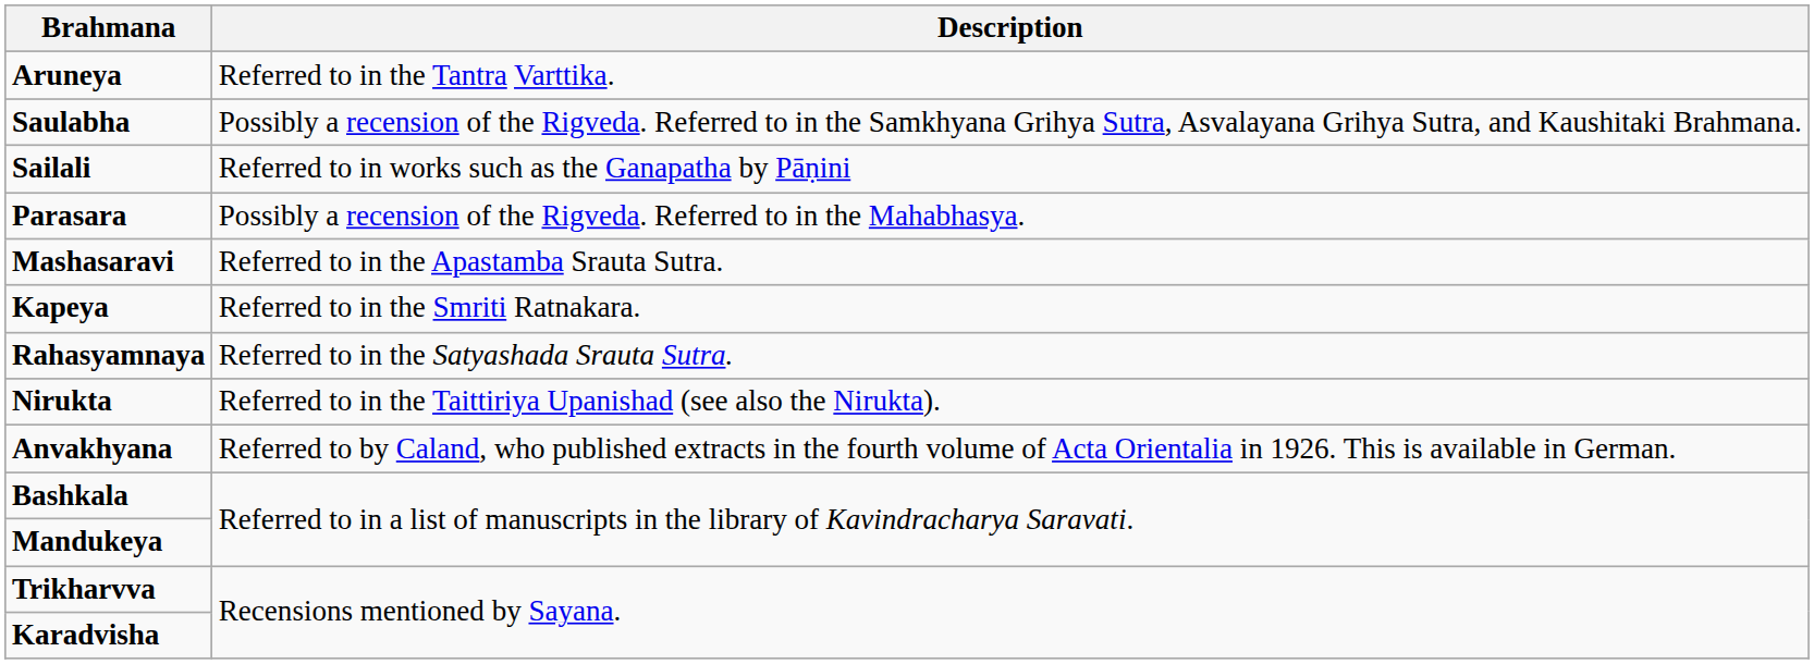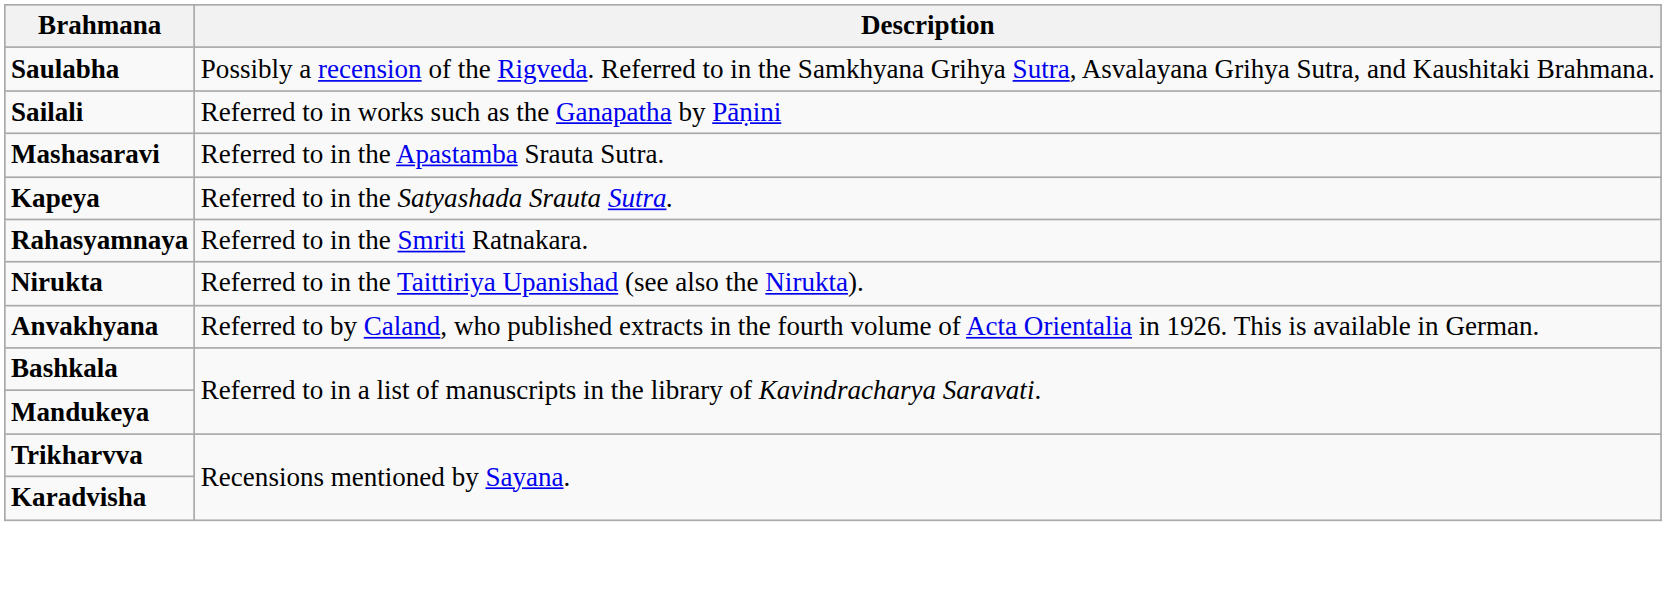- row: Aruneya | Referred to in the Tantra Varttika.
- row: Parasara | Possibly a recension of the Rigveda. Referred to in the Mahabhasya.
Kapeya | Description: Referred to in the Smriti Ratnakara. -> Referred to in the Satyashada Srauta Sutra.
Rahasyamnaya | Description: Referred to in the Satyashada Srauta Sutra. -> Referred to in the Smriti Ratnakara.
